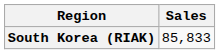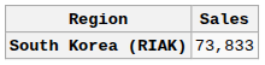South Korea (RIAK) | Sales: 85,833 -> 73,833
